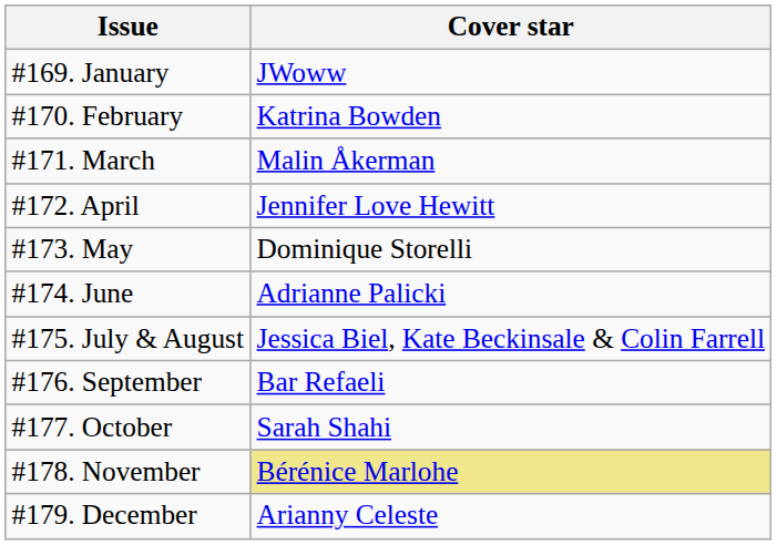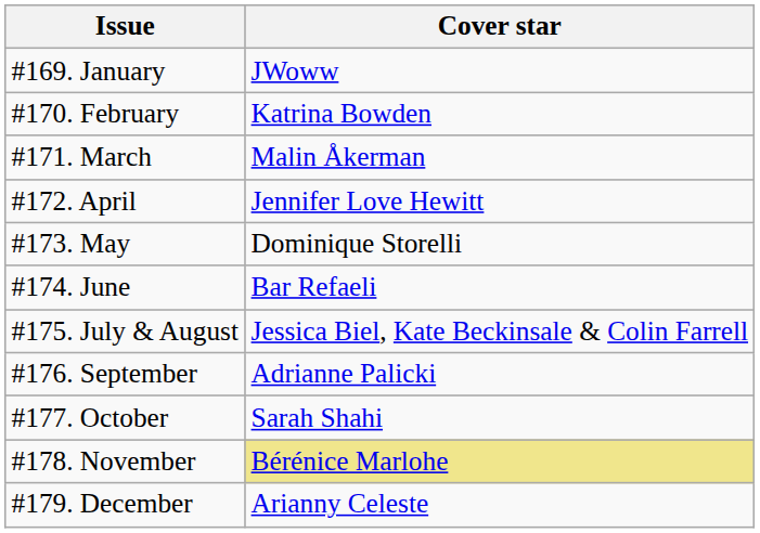#174. June | Cover star: Adrianne Palicki -> Bar Refaeli
#176. September | Cover star: Bar Refaeli -> Adrianne Palicki
